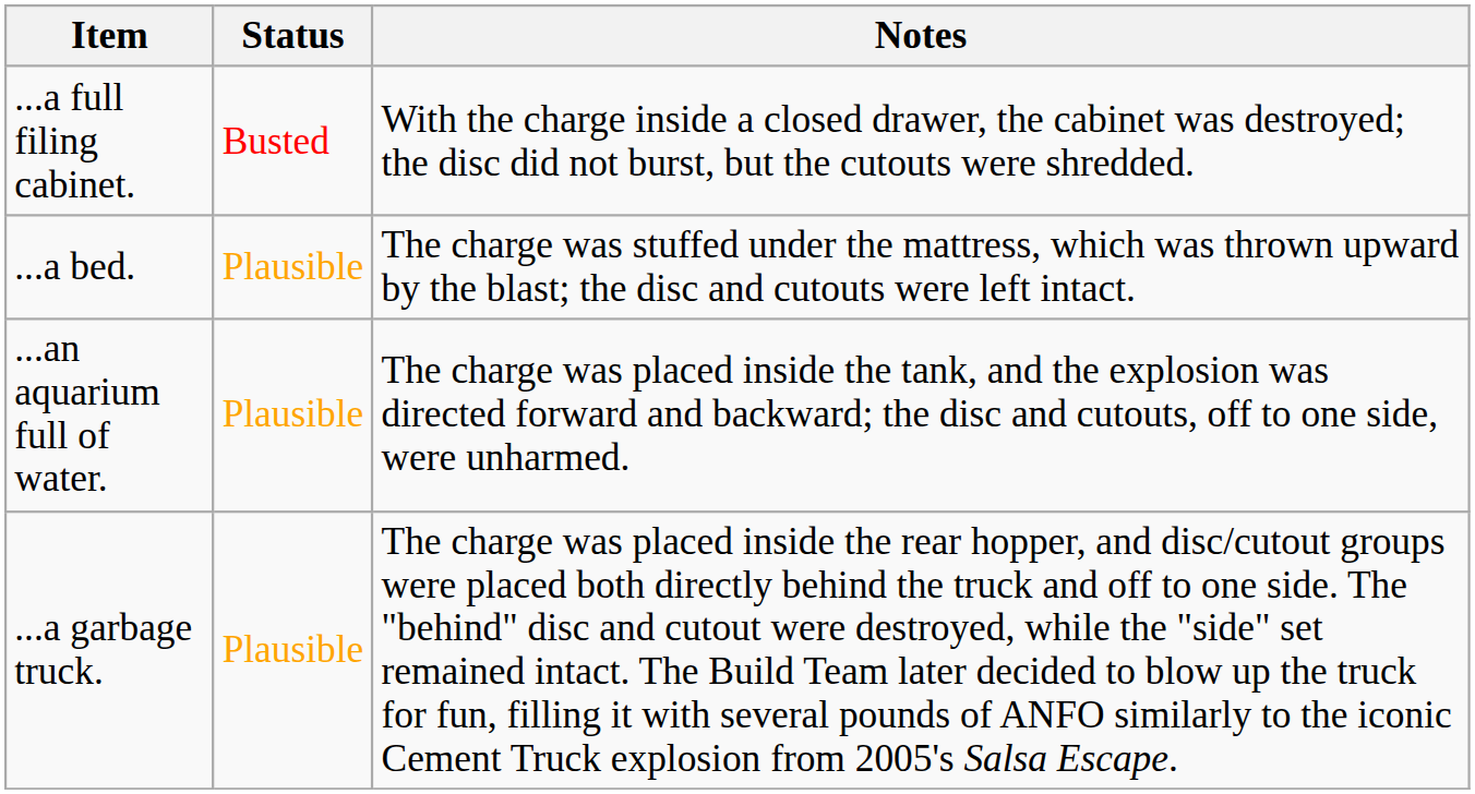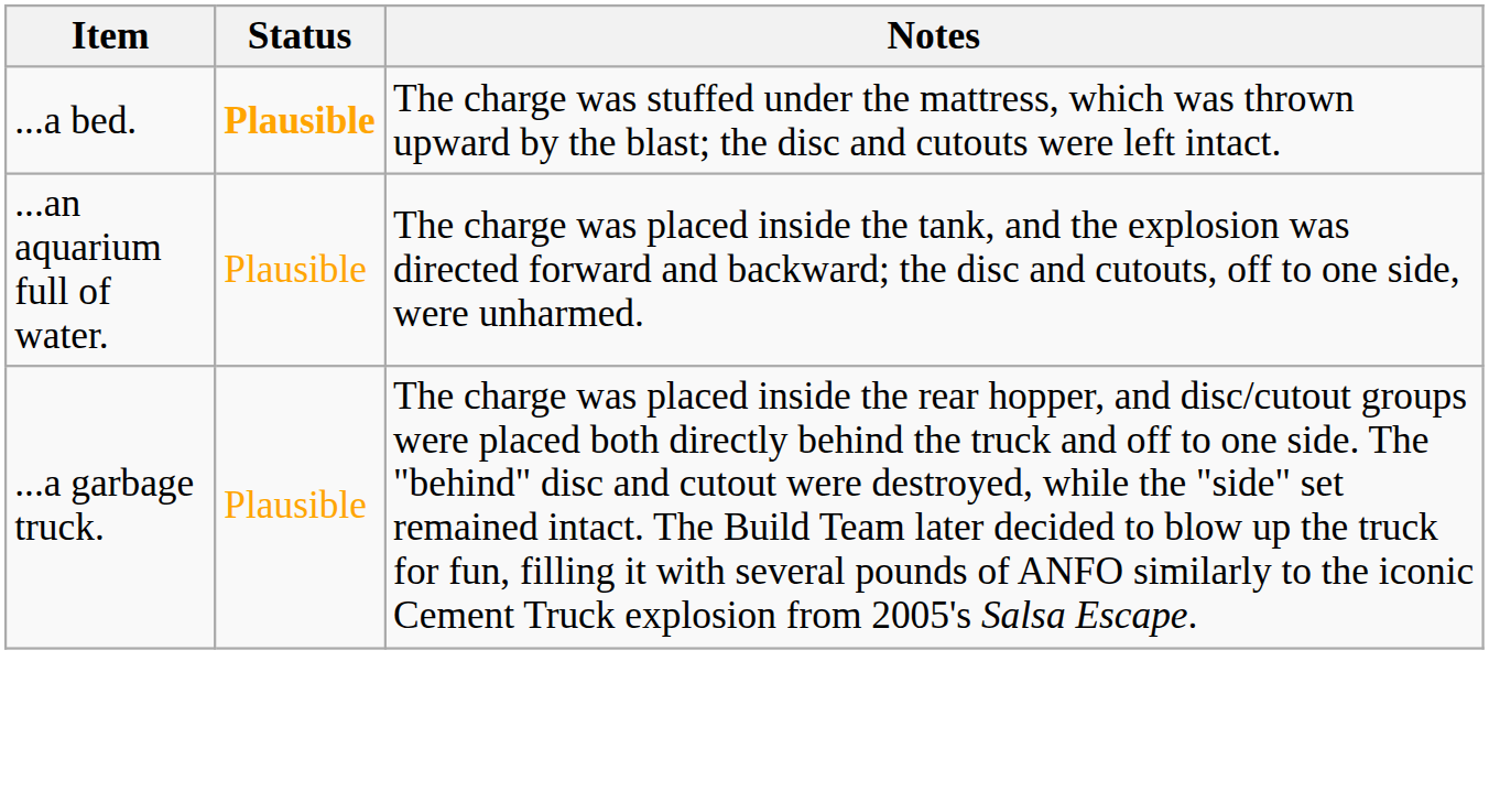- row: ...a full filing cabinet. | Busted | With the charge inside a closed drawer, the cabinet was destroyed; the disc did not burst, but the cutouts were shredded.
...a bed. | Status: normal -> bold
